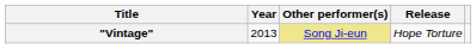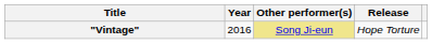"Vintage" | Year: 2013 -> 2016
